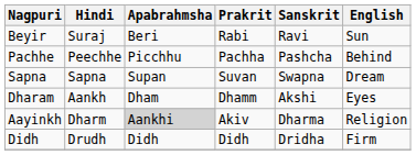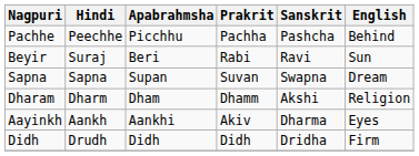rows swapped: Pachhe <-> Beyir
Dharam | Hindi: Aankh -> Dharm
Dharam | English: Eyes -> Religion
Aayinkh | Hindi: Dharm -> Aankh
Aayinkh | Apabrahmsha: lightgrey background -> no background
Aayinkh | English: Religion -> Eyes
